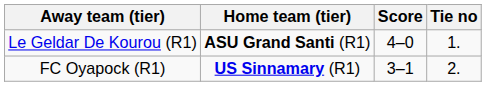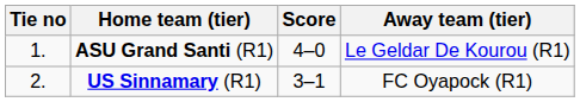columns swapped: Tie no <-> Away team (tier)
